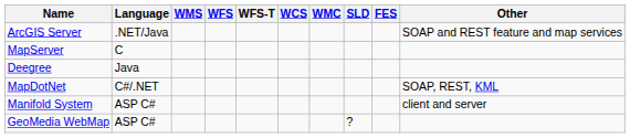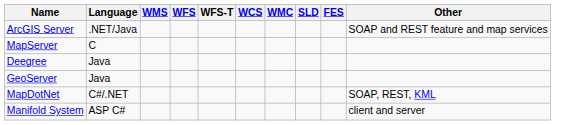+ row: GeoServer | Java
- row: GeoMedia WebMap | ASP C# | ?
